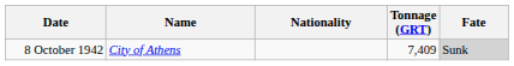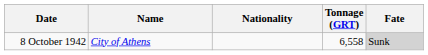8 October 1942 | Tonnage (GRT): 7,409 -> 6,558
